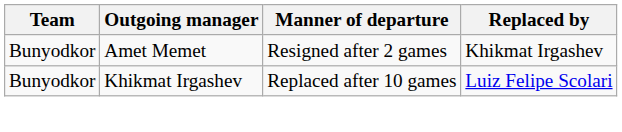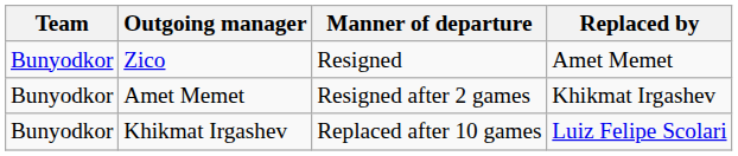+ row: Bunyodkor | Zico | Resigned | Amet Memet
